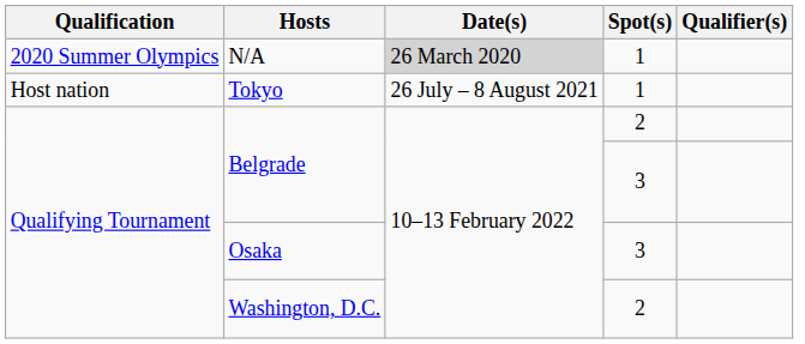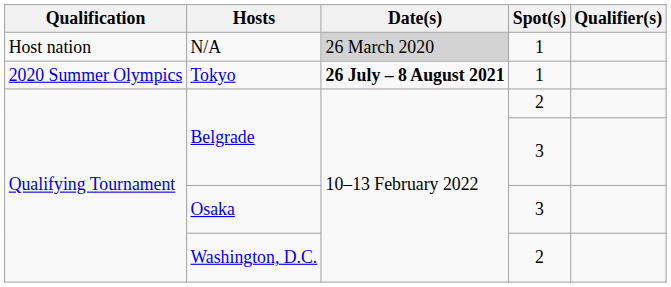N/A | Qualification: 2020 Summer Olympics -> Host nation
Tokyo | Qualification: Host nation -> 2020 Summer Olympics
Tokyo | Date(s): normal -> bold
